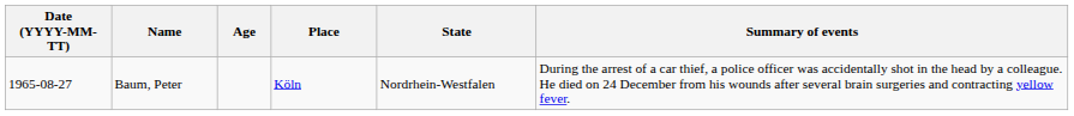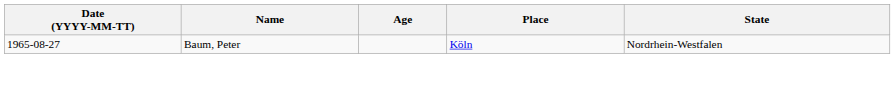- column: Summary of events | During the arrest of a car thief, a police officer was accidentally shot in the head by a colleague. He died on 24 December from his wounds after several brain surgeries and contracting yellow fever.
